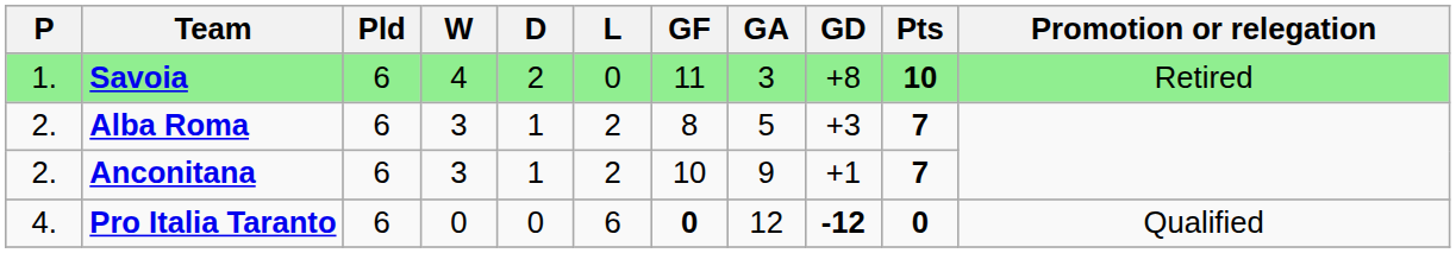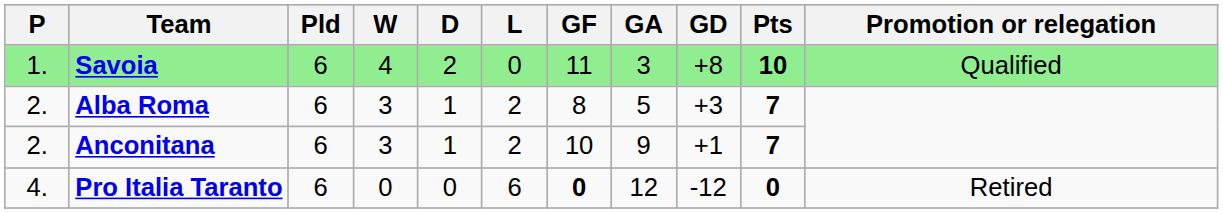Savoia | Promotion or relegation: Retired -> Qualified
Pro Italia Taranto | GD: bold -> normal
Pro Italia Taranto | Promotion or relegation: Qualified -> Retired
